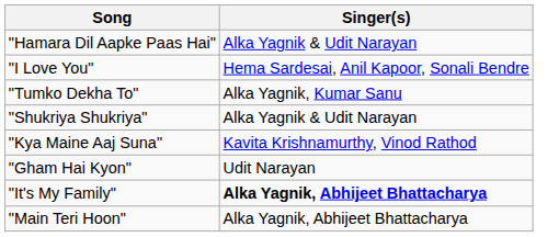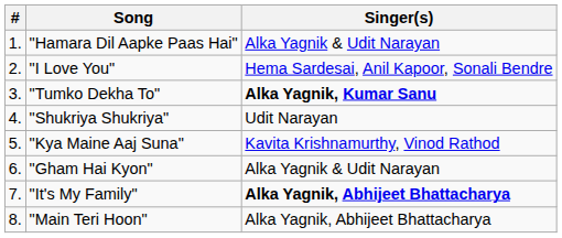+ column: # | 1. | 2. | 3. | 4. | 5. | 6. | 7. | 8.
"Tumko Dekha To" | Singer(s): normal -> bold
"Shukriya Shukriya" | Singer(s): Alka Yagnik & Udit Narayan -> Udit Narayan
"Gham Hai Kyon" | Singer(s): Udit Narayan -> Alka Yagnik & Udit Narayan
